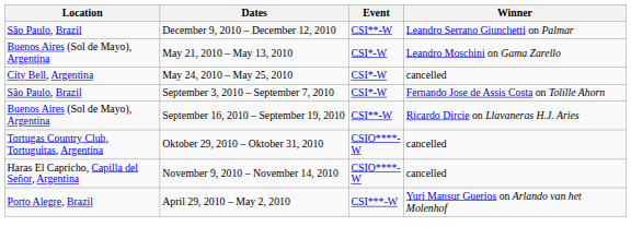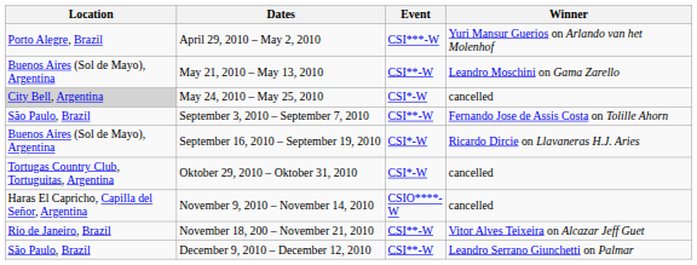rows swapped: April 29, 2010 – May 2, 2010 <-> December 9, 2010 – December 12, 2010
May 21, 2010 – May 13, 2010 | Event: CSI*-W -> CSI**-W
May 24, 2010 – May 25, 2010 | Location: no background -> lightgrey background
September 3, 2010 – September 7, 2010 | Event: CSI*-W -> CSI**-W
September 16, 2010 – September 19, 2010 | Event: CSI**-W -> CSI*-W
Oktober 29, 2010 – Oktober 31, 2010 | Event: CSIO****-W -> CSI*-W
+ row: Rio de Janeiro, Brazil | November 18, 200 – November 21, 2010 | CSI**-W | Vitor Alves Teixeira on Alcazar Jeff Guet
